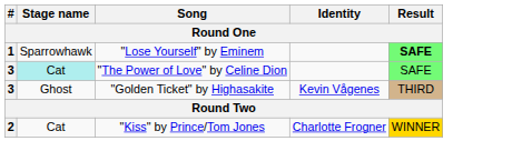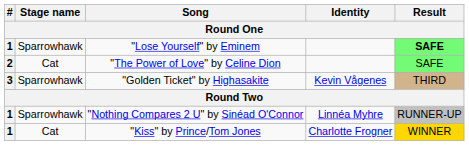"The Power of Love" by Celine Dion | #: 3 -> 2
"The Power of Love" by Celine Dion | Stage name: paleturquoise background -> no background
"Golden Ticket" by Highasakite | Stage name: Ghost -> Sparrowhawk
+ row: 1 | Sparrowhawk | "Nothing Compares 2 U" by Sinéad O'Connor | Linnéa Myhre | RUNNER-UP
"Kiss" by Prince/Tom Jones | #: 2 -> 1
